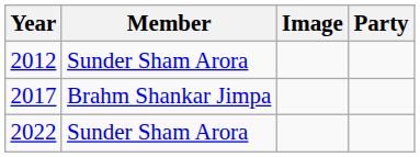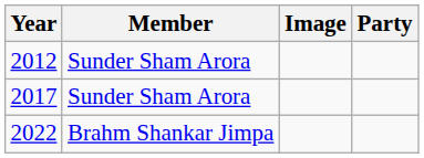2017 | Member: Brahm Shankar Jimpa -> Sunder Sham Arora
2022 | Member: Sunder Sham Arora -> Brahm Shankar Jimpa
